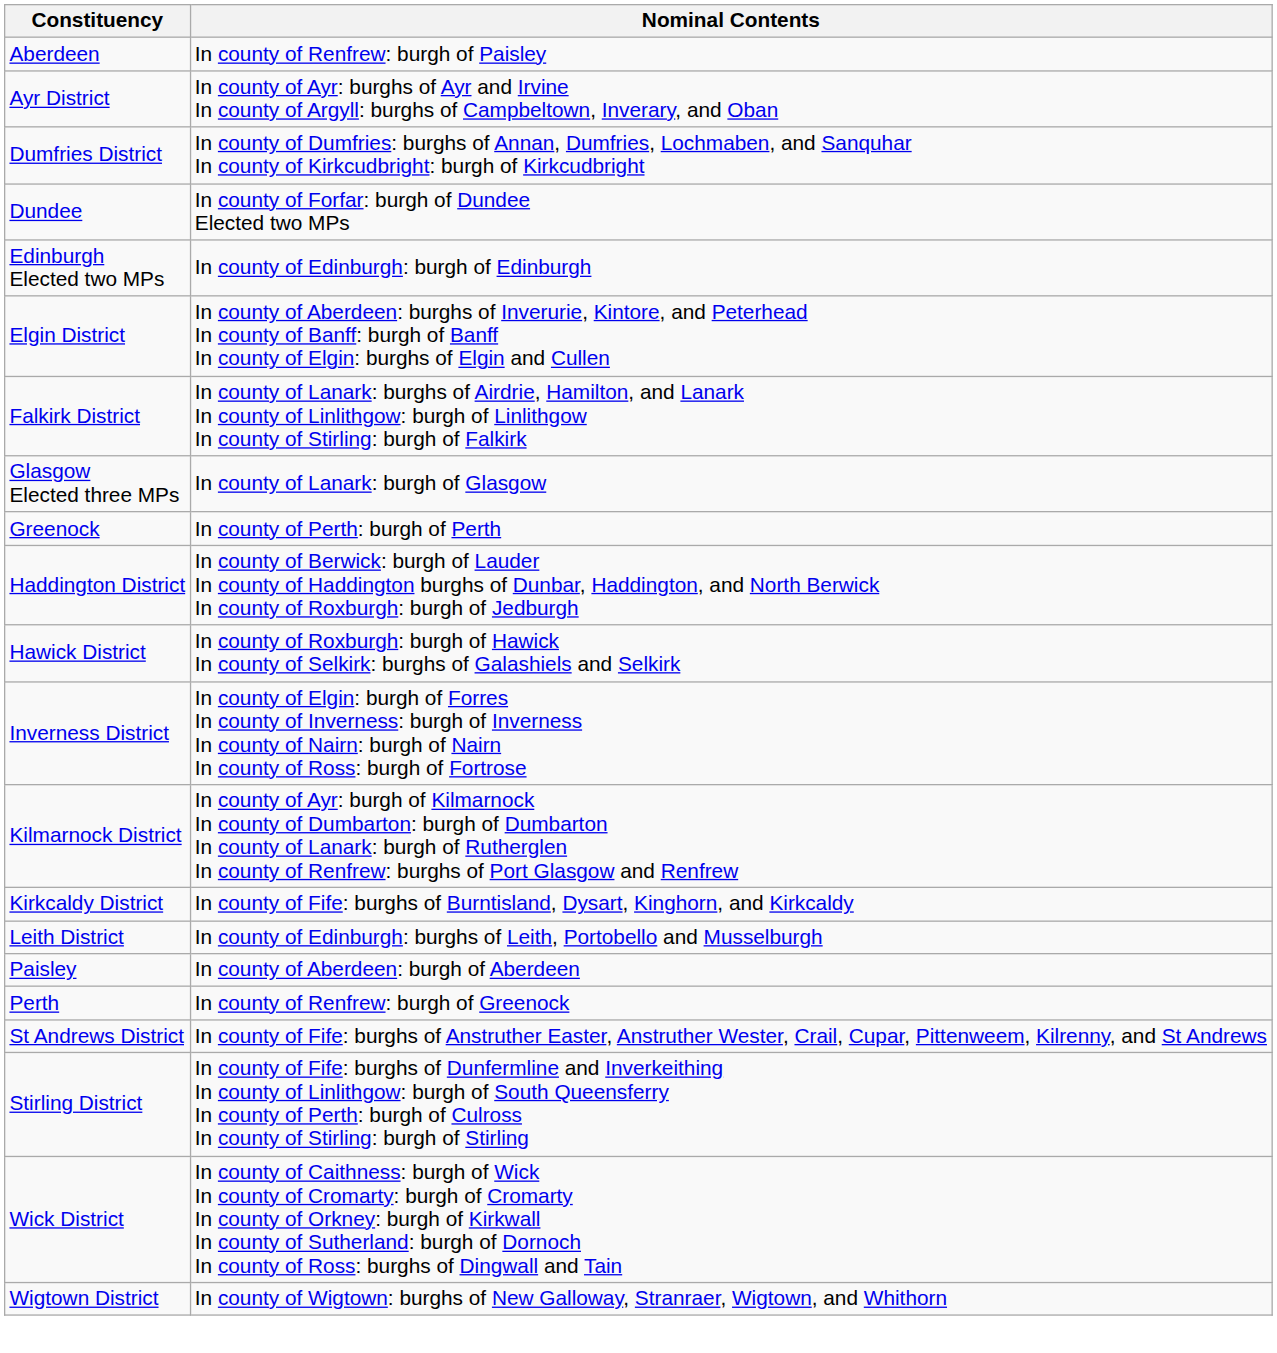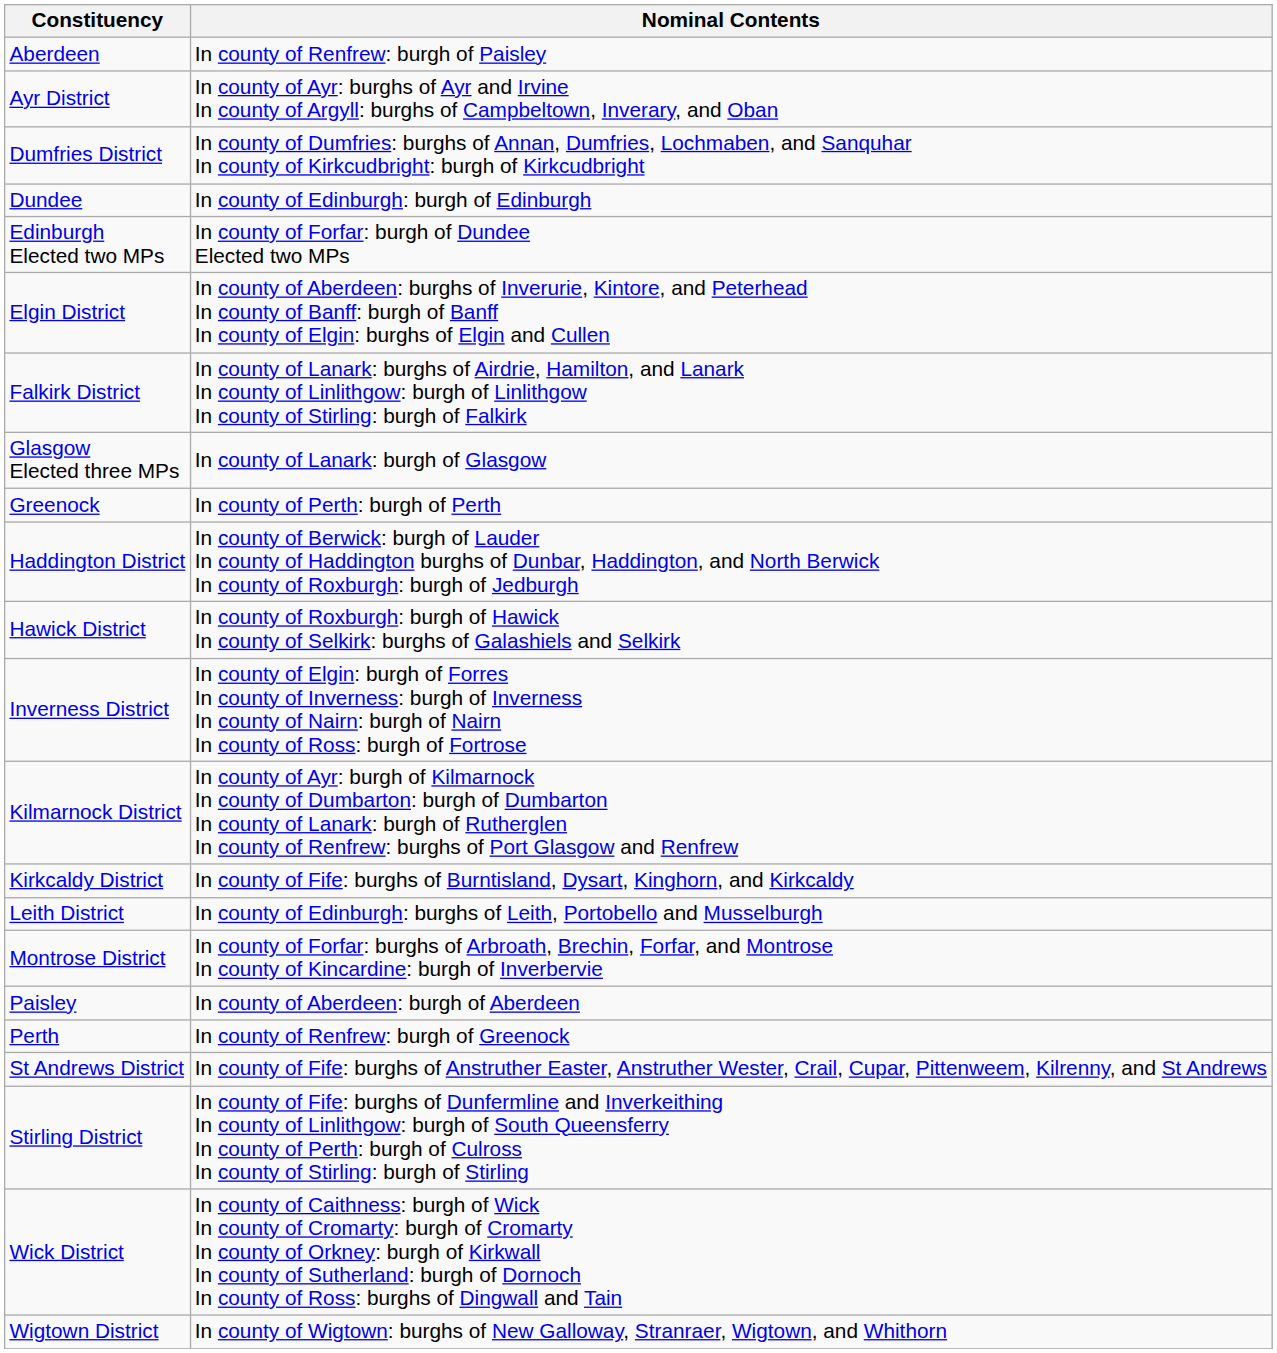Dundee | Nominal Contents: In county of Forfar: burgh of Dundee Elected two MPs -> In county of Edinburgh: burgh of Edinburgh
Edinburgh Elected two MPs | Nominal Contents: In county of Edinburgh: burgh of Edinburgh -> In county of Forfar: burgh of Dundee Elected two MPs
+ row: Montrose District | In county of Forfar: burghs of Arbroath, Brechin, Forfar, and Montrose In county of Kincardine: burgh of Inverbervie
